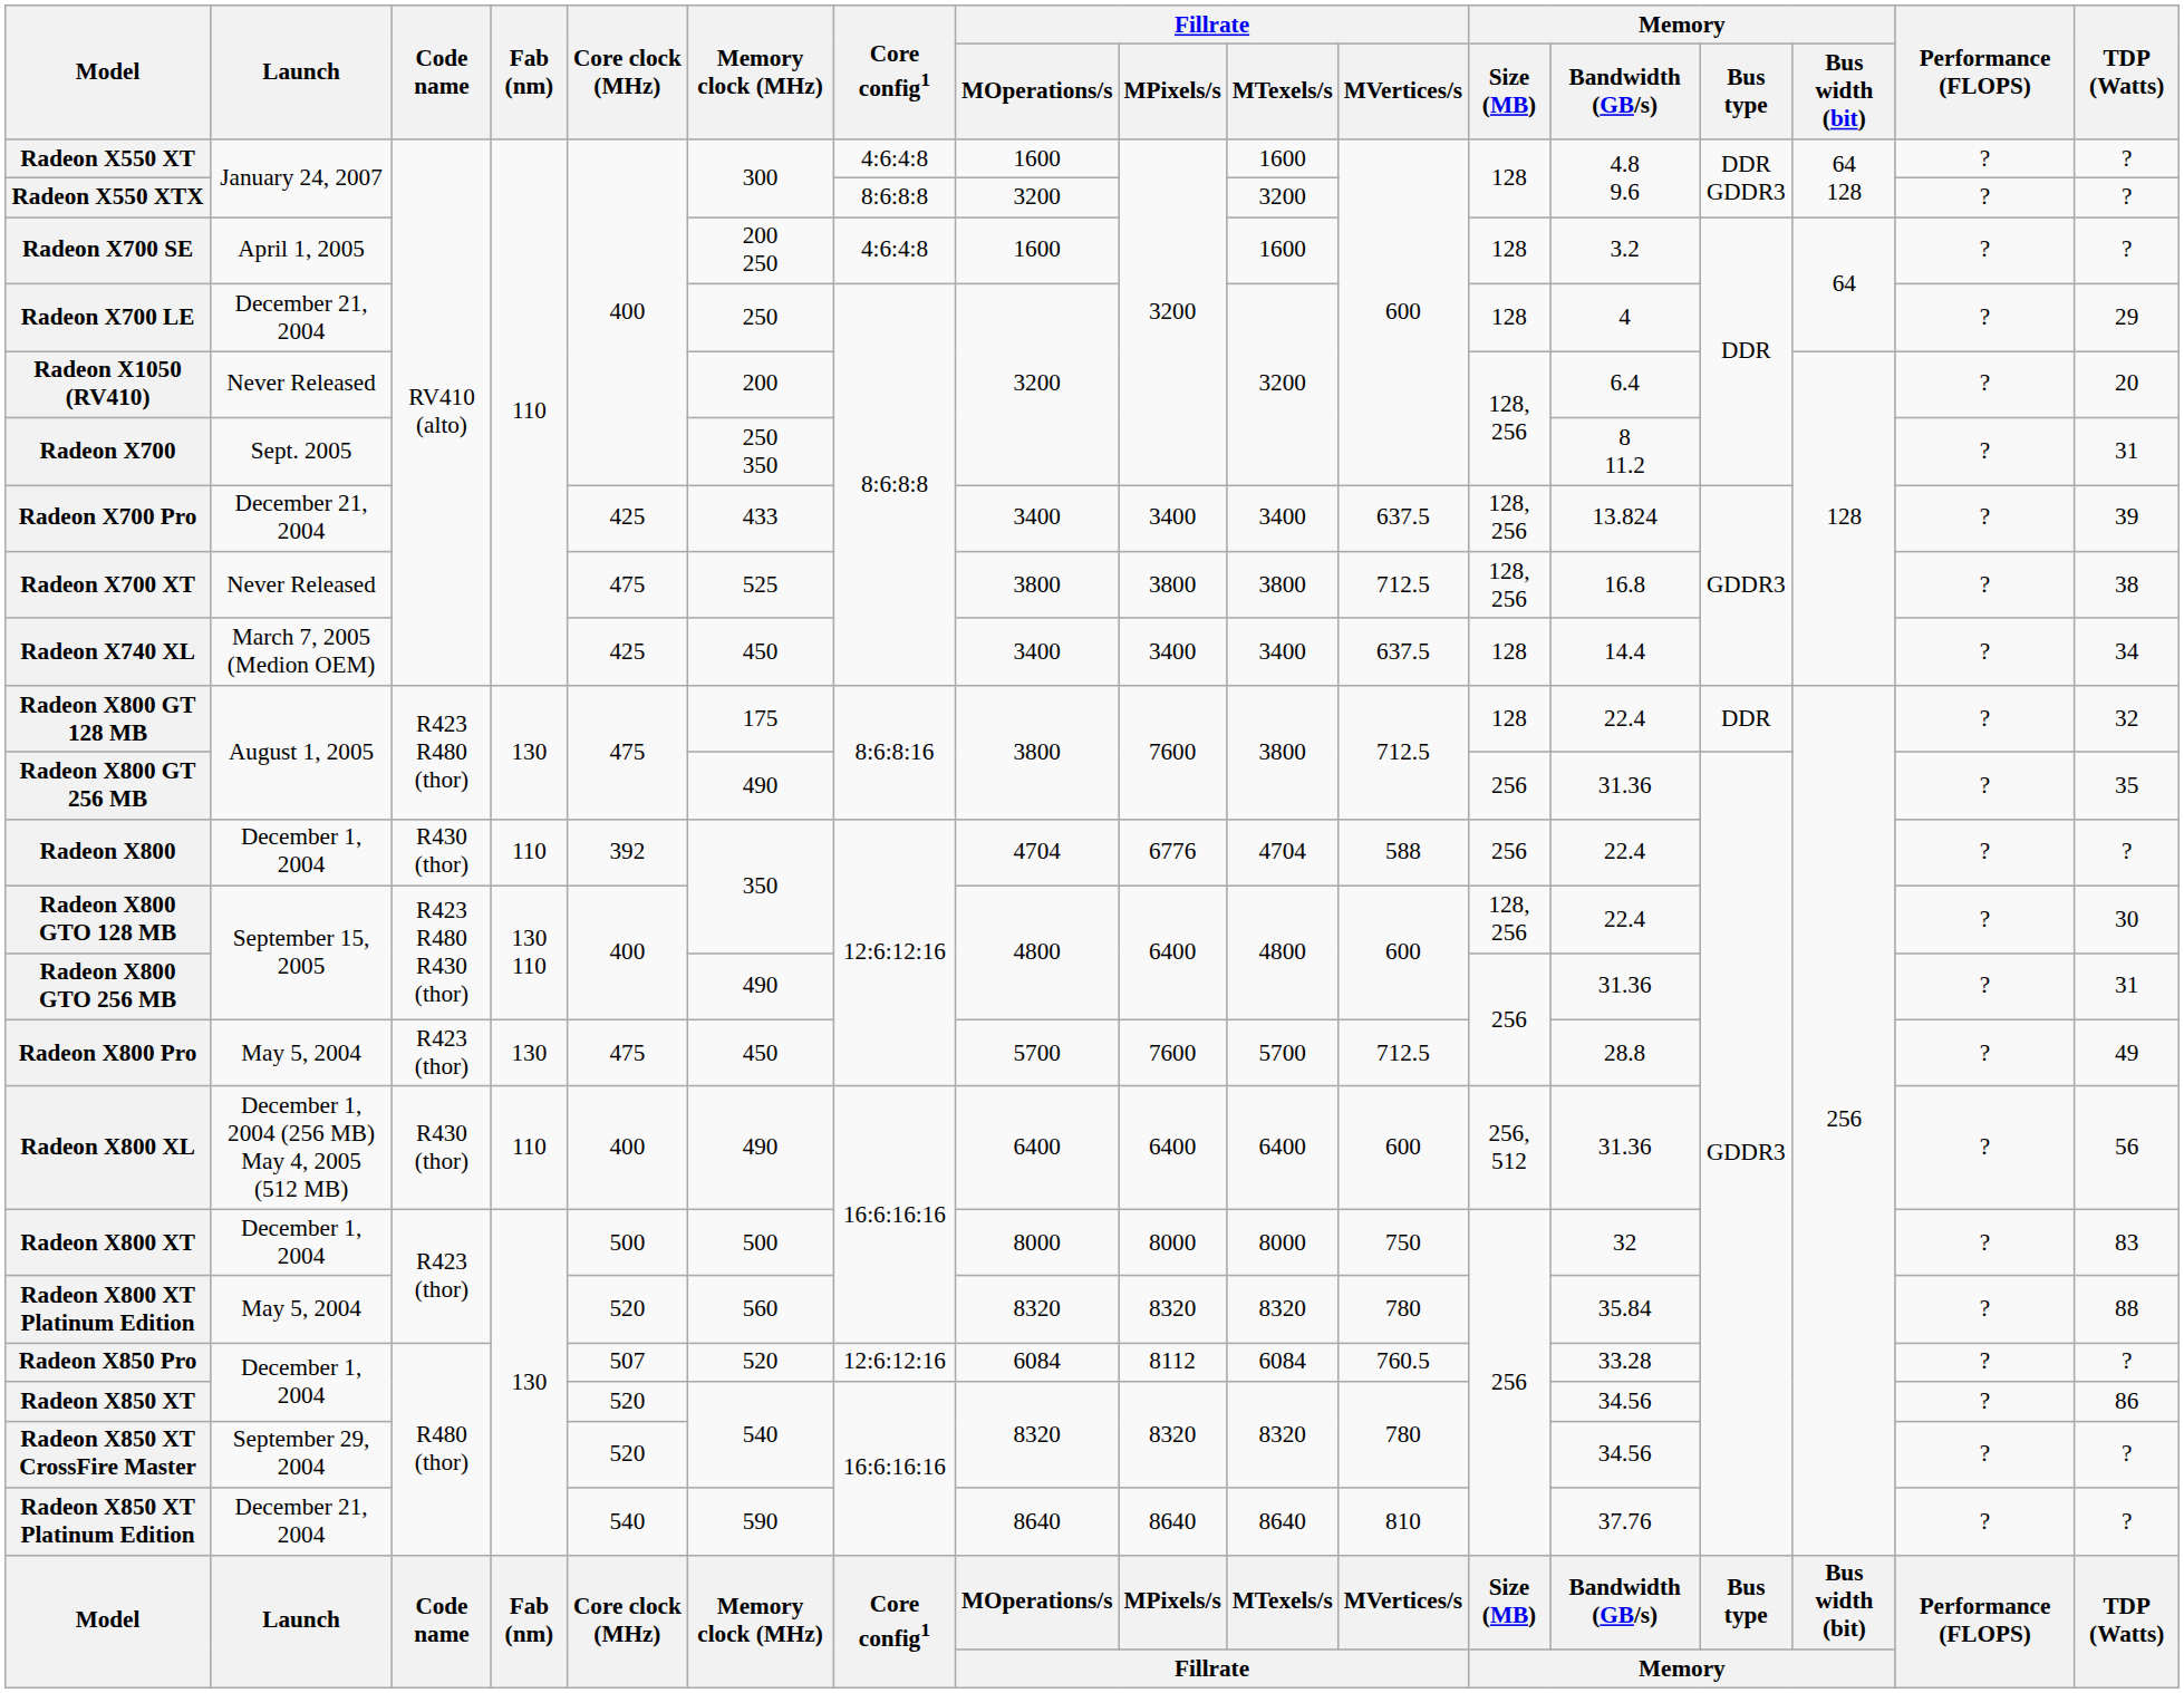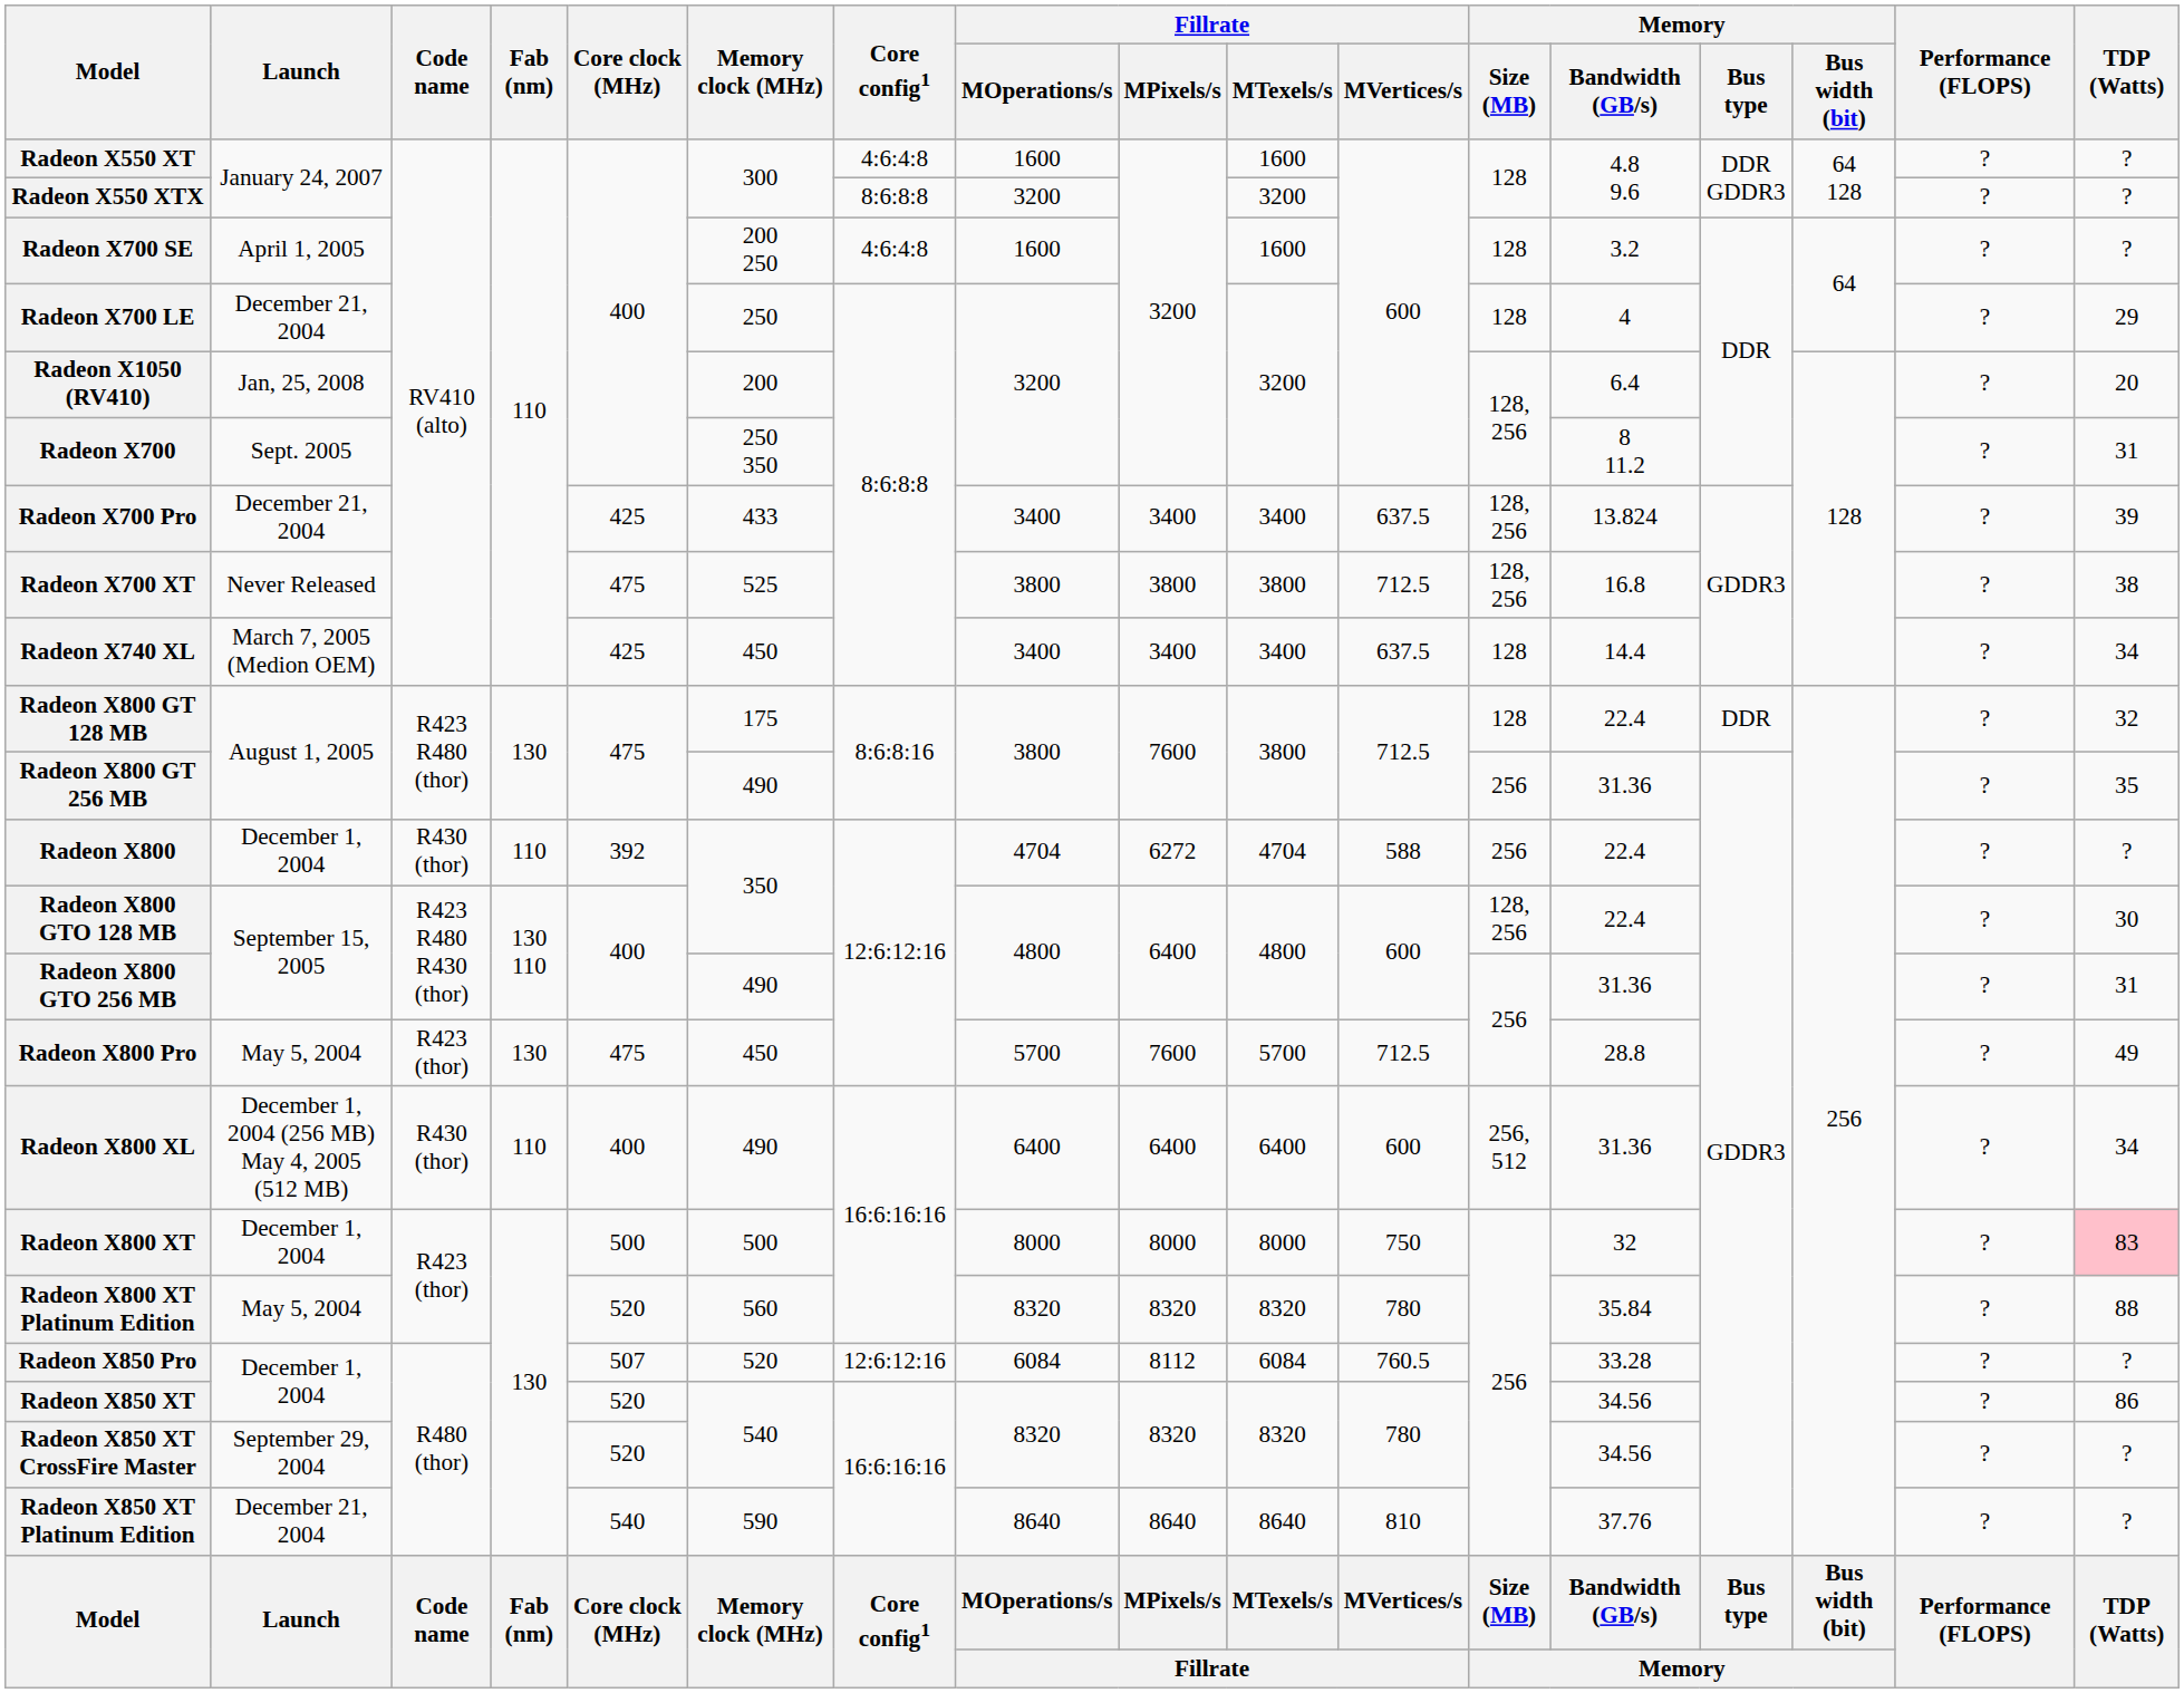Radeon X1050 (RV410) | Launch: Never Released -> Jan, 25, 2008
Radeon X800 | Fillrate / MPixels/s: 6776 -> 6272
Radeon X800 XL | TDP (Watts): 56 -> 34
Radeon X800 XT | TDP (Watts): no background -> pink background
